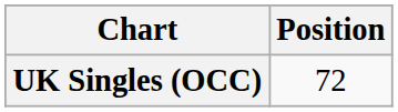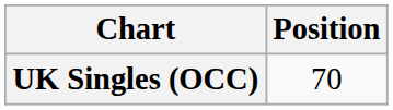UK Singles (OCC) | Position: 72 -> 70
